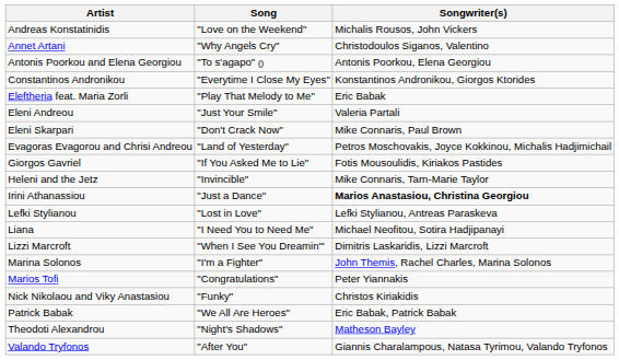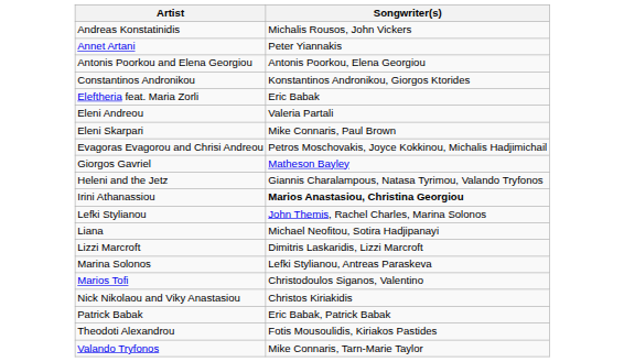- column: Song | "Love on the Weekend" | "Why Angels Cry" | "To s'agapo" () | "Everytime I Close My Eyes" | "Play That Melody to Me" | "Just Your Smile" | "Don't Crack Now" | "Land of Yesterday" | "If You Asked Me to Lie" | "Invincible" | "Just a Dance" | "Lost in Love" | "I Need You to Need Me" | "When I See You Dreamin'" | "I'm a Fighter" | "Congratulations" | "Funky" | "We All Are Heroes" | "Night's Shadows" | "After You"
Annet Artani | Songwriter(s): Christodoulos Siganos, Valentino -> Peter Yiannakis
Giorgos Gavriel | Songwriter(s): Fotis Mousoulidis, Kiriakos Pastides -> Matheson Bayley
Heleni and the Jetz | Songwriter(s): Mike Connaris, Tarn-Marie Taylor -> Giannis Charalampous, Natasa Tyrimou, Valando Tryfonos
Lefki Stylianou | Songwriter(s): Lefki Stylianou, Antreas Paraskeva -> John Themis, Rachel Charles, Marina Solonos
Marina Solonos | Songwriter(s): John Themis, Rachel Charles, Marina Solonos -> Lefki Stylianou, Antreas Paraskeva
Marios Tofi | Songwriter(s): Peter Yiannakis -> Christodoulos Siganos, Valentino
Theodoti Alexandrou | Songwriter(s): Matheson Bayley -> Fotis Mousoulidis, Kiriakos Pastides
Valando Tryfonos | Songwriter(s): Giannis Charalampous, Natasa Tyrimou, Valando Tryfonos -> Mike Connaris, Tarn-Marie Taylor
